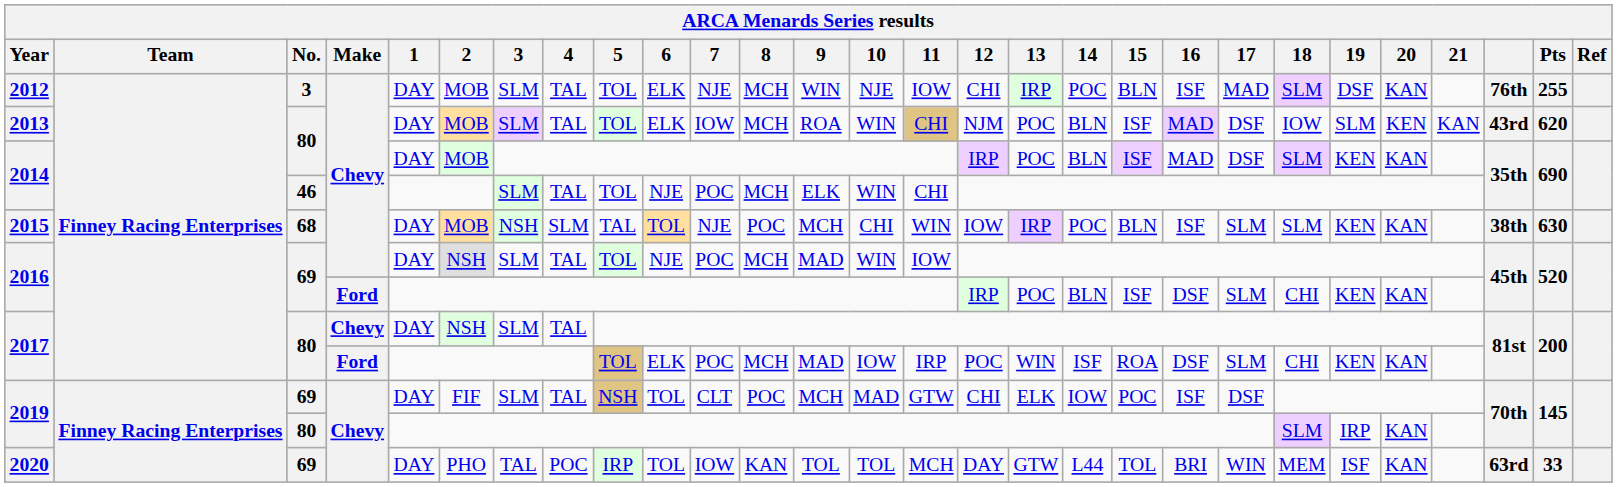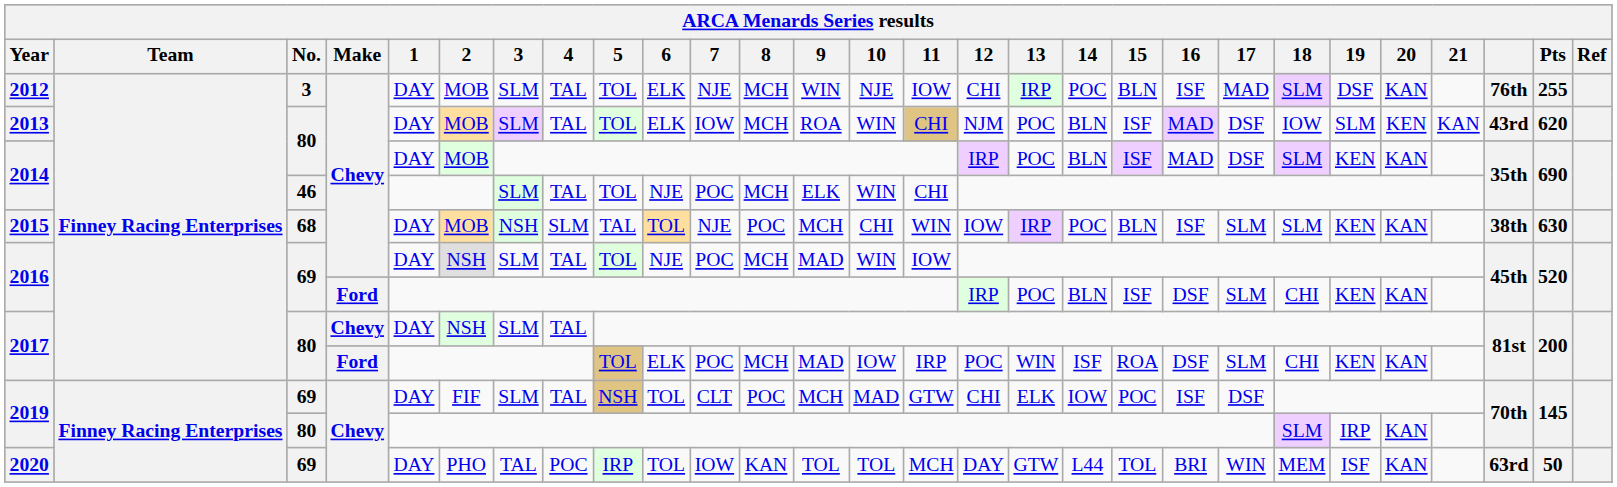2020 | Pts: 33 -> 50
